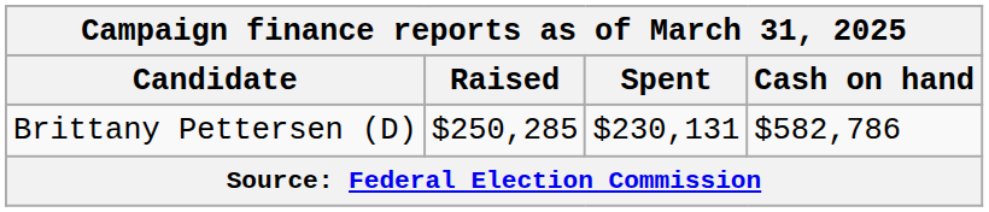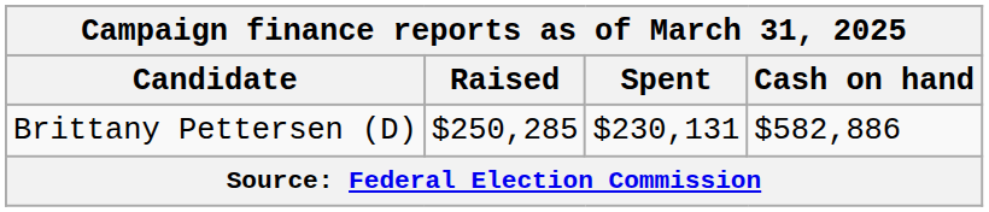Brittany Pettersen (D) | Cash on hand: $582,786 -> $582,886
